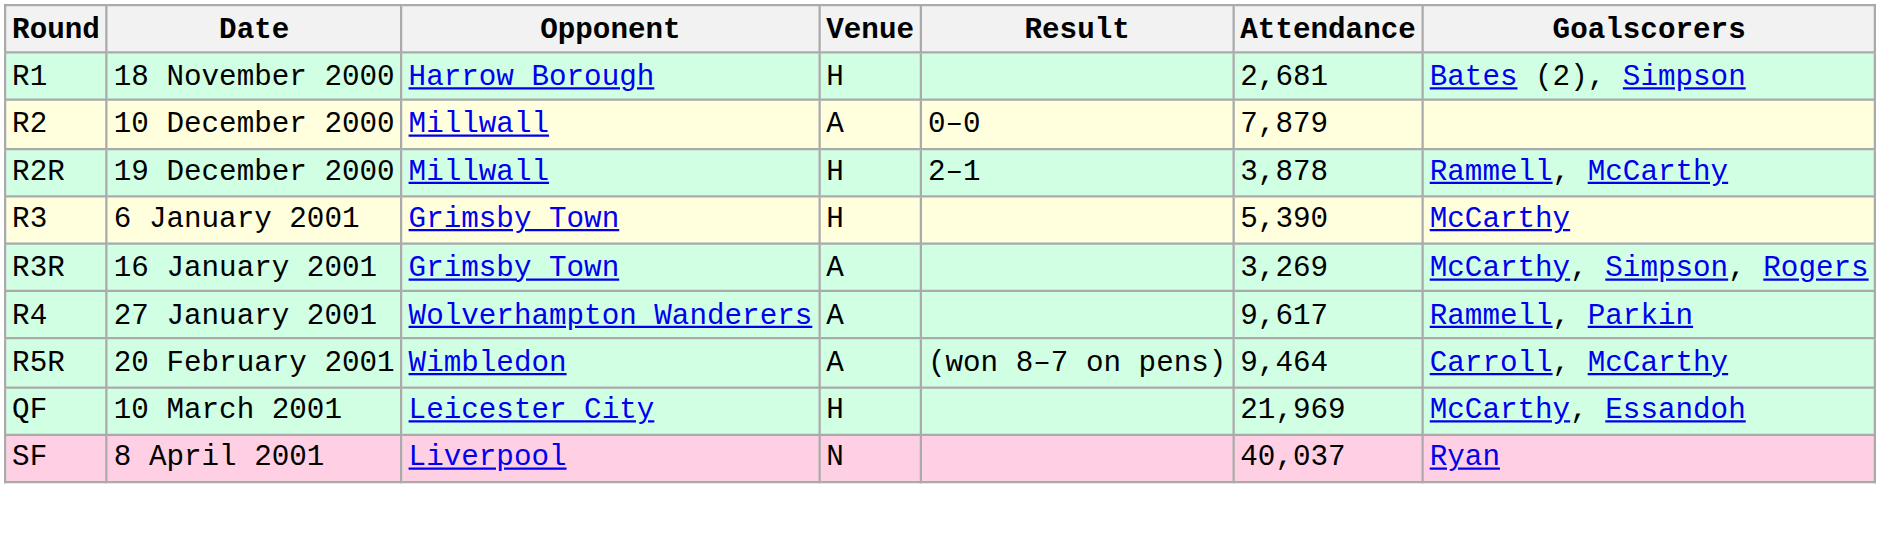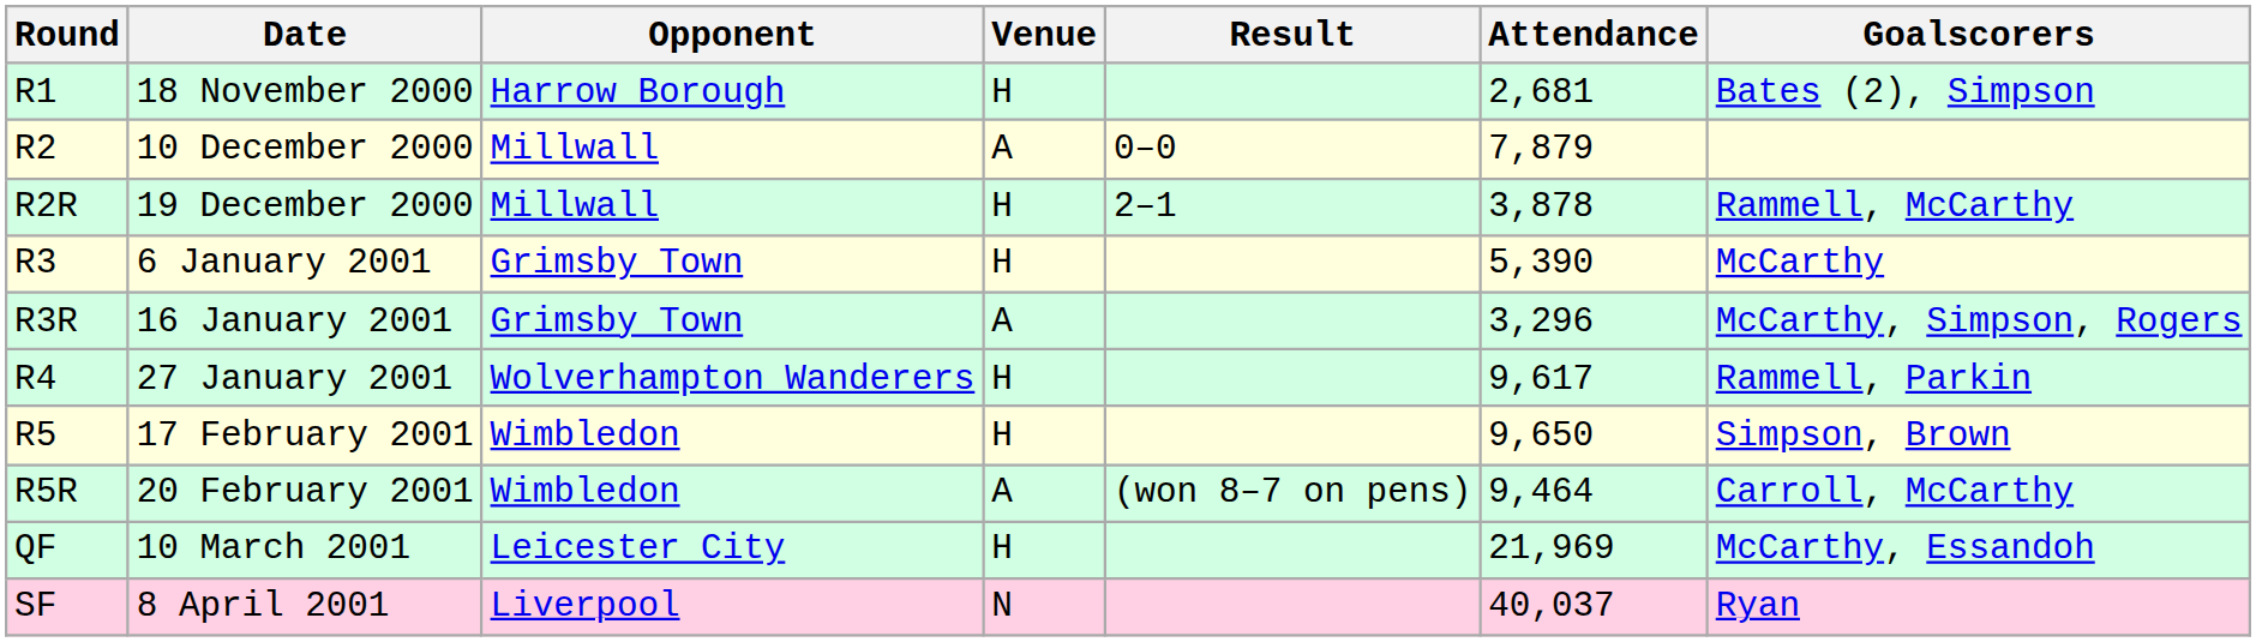R3R | Attendance: 3,269 -> 3,296
R4 | Venue: A -> H
+ row: R5 | 17 February 2001 | Wimbledon | H | 9,650 | Simpson, Brown
